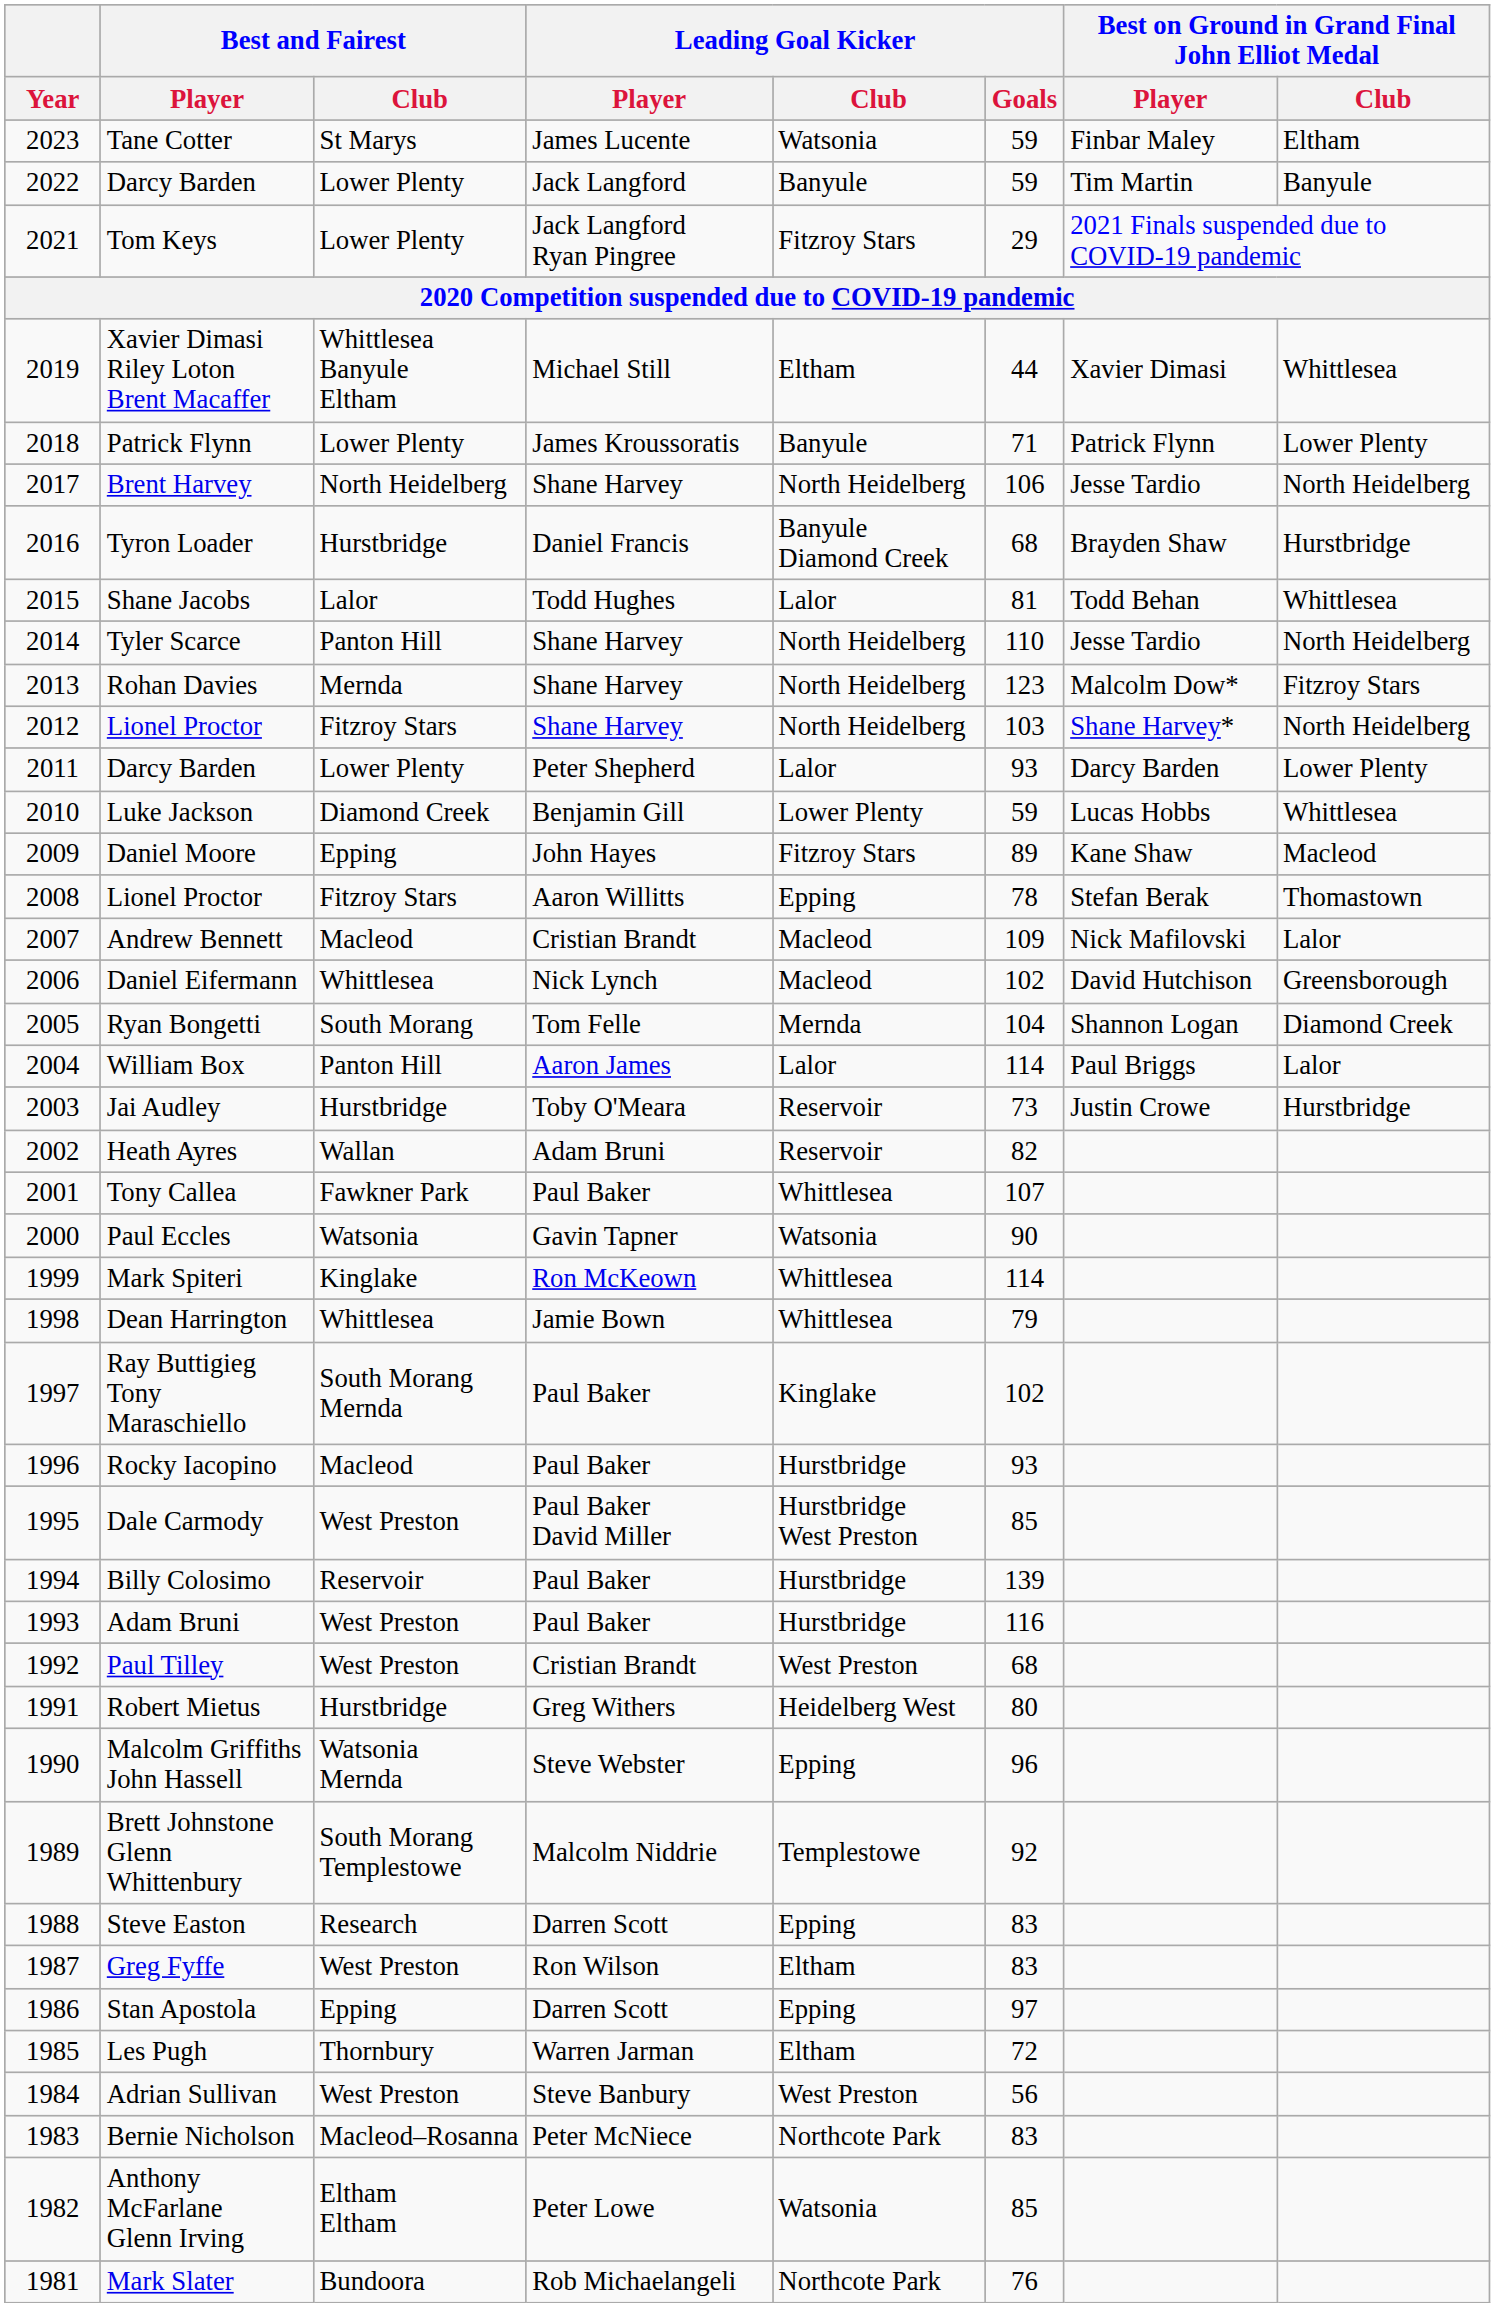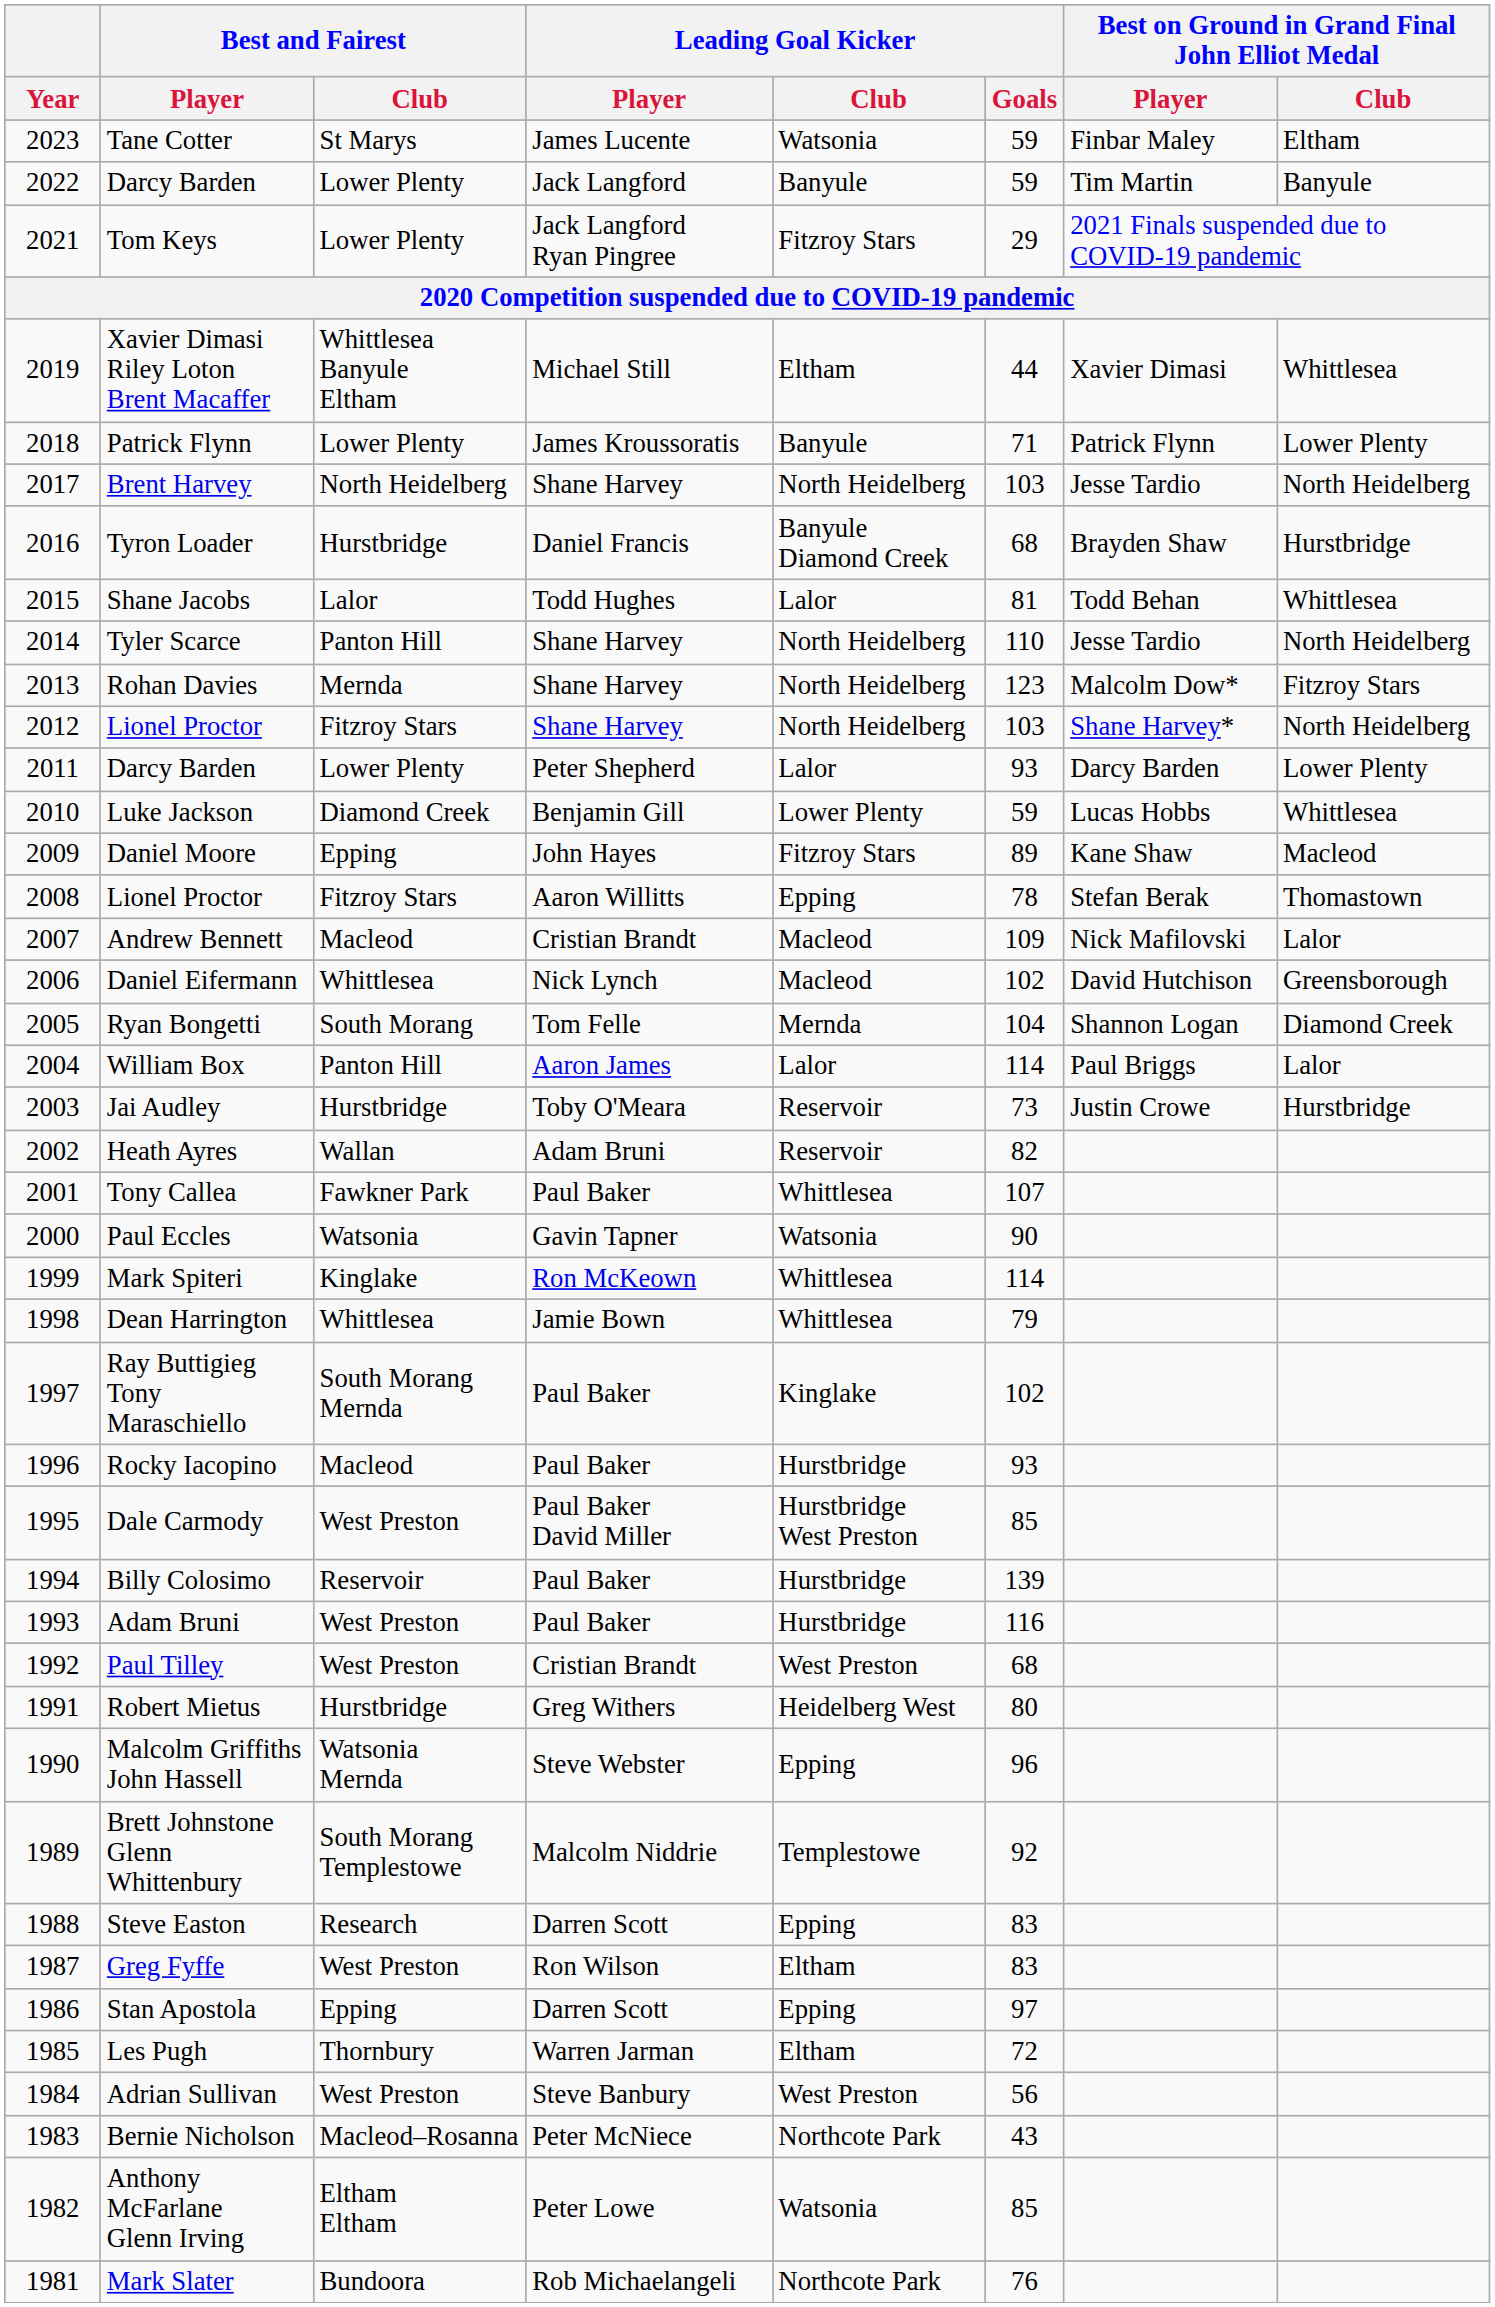Brent Harvey | Leading Goal Kicker / Goals: 106 -> 103
Bernie Nicholson | Leading Goal Kicker / Goals: 83 -> 43
